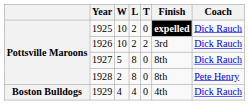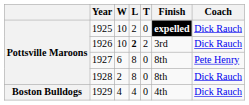1926 | L: normal -> bold
1927 | W: 5 -> 6
1927 | Coach: Dick Rauch -> Pete Henry
1928 | Coach: Pete Henry -> Dick Rauch
